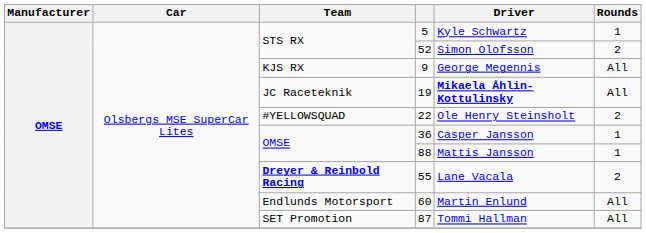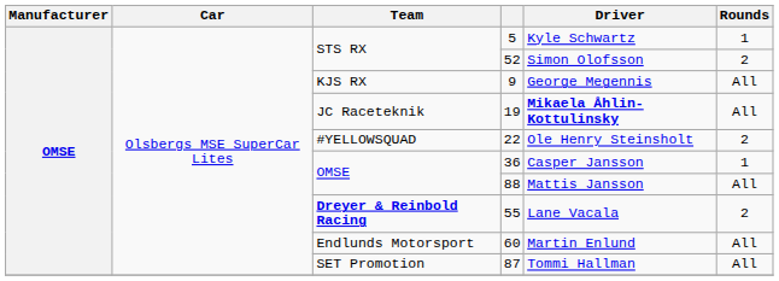88 | Rounds: 1 -> All
